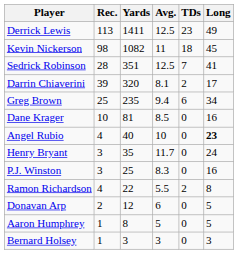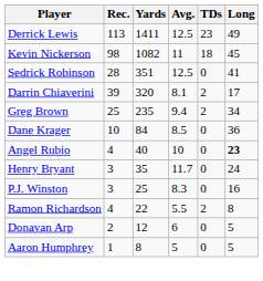Sedrick Robinson | TDs: 7 -> 0
Greg Brown | TDs: 6 -> 2
Dane Krager | Yards: 81 -> 84
Dane Krager | Long: 16 -> 36
- row: Bernard Holsey | 1 | 3 | 3 | 0 | 3
